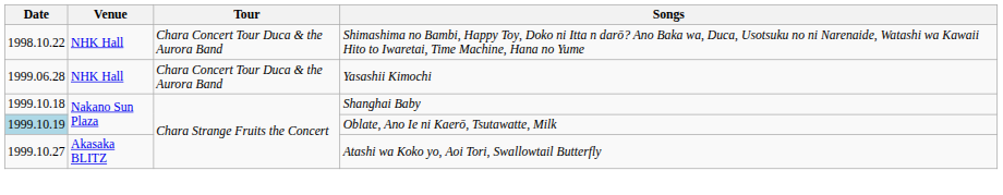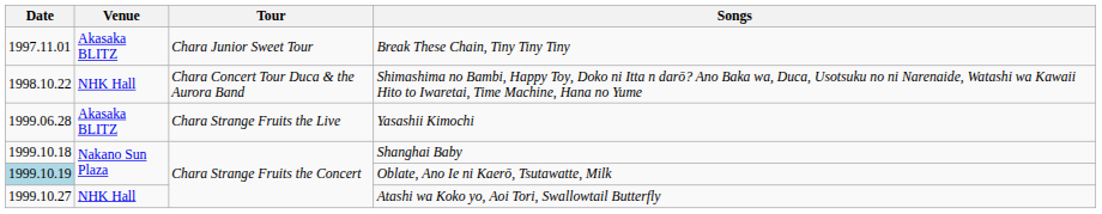+ row: 1997.11.01 | Akasaka BLITZ | Chara Junior Sweet Tour | Break These Chain, Tiny Tiny Tiny
Yasashii Kimochi | Venue: NHK Hall -> Akasaka BLITZ
Yasashii Kimochi | Tour: Chara Concert Tour Duca & the Aurora Band -> Chara Strange Fruits the Live
Atashi wa Koko yo, Aoi Tori, Swallowtail Butterfly | Venue: Akasaka BLITZ -> NHK Hall
